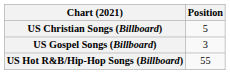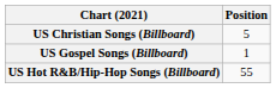US Gospel Songs (Billboard) | Position: 3 -> 1
